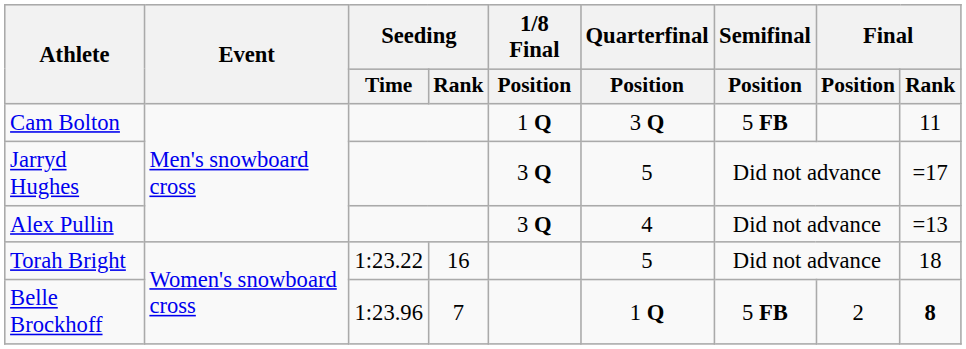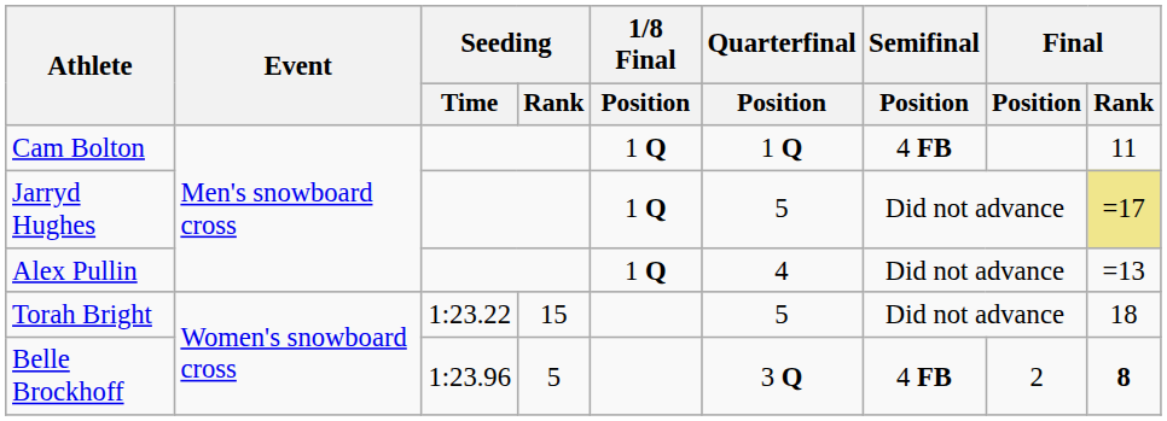Cam Bolton | Quarterfinal / Position: 3 Q -> 1 Q
Cam Bolton | Semifinal / Position: 5 FB -> 4 FB
Jarryd Hughes | 1/8 Final / Position: 3 Q -> 1 Q
Jarryd Hughes | Final / Rank: no background -> khaki background
Alex Pullin | 1/8 Final / Position: 3 Q -> 1 Q
Torah Bright | Seeding / Rank: 16 -> 15
Belle Brockhoff | Seeding / Rank: 7 -> 5
Belle Brockhoff | Quarterfinal / Position: 1 Q -> 3 Q
Belle Brockhoff | Semifinal / Position: 5 FB -> 4 FB
